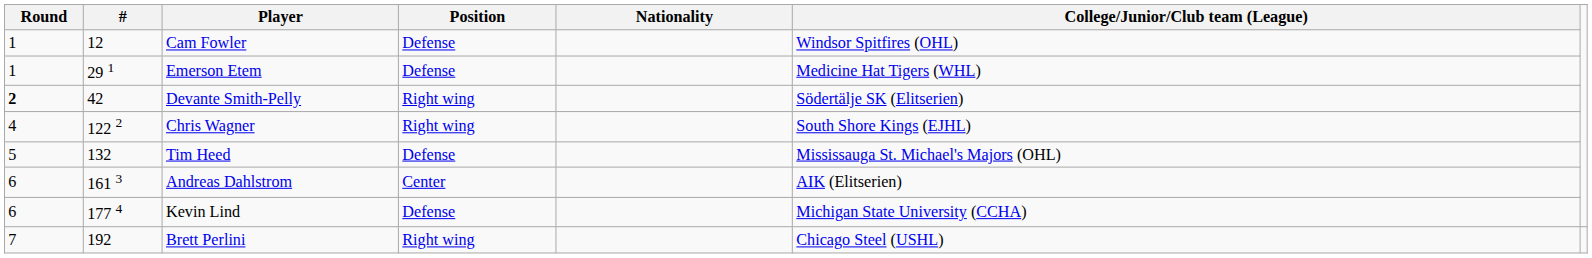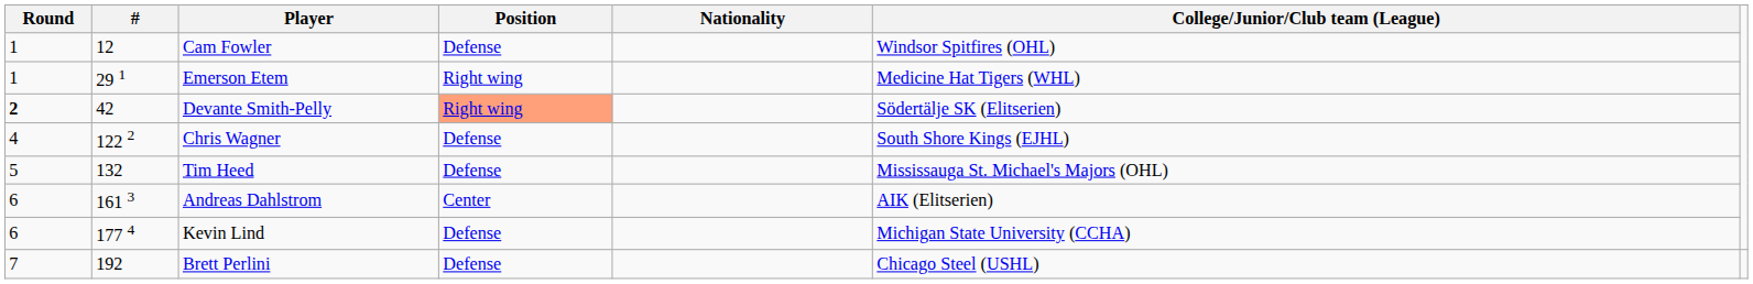Emerson Etem | Position: Defense -> Right wing
Devante Smith-Pelly | Position: no background -> lightsalmon background
Chris Wagner | Position: Right wing -> Defense
Brett Perlini | Position: Right wing -> Defense
